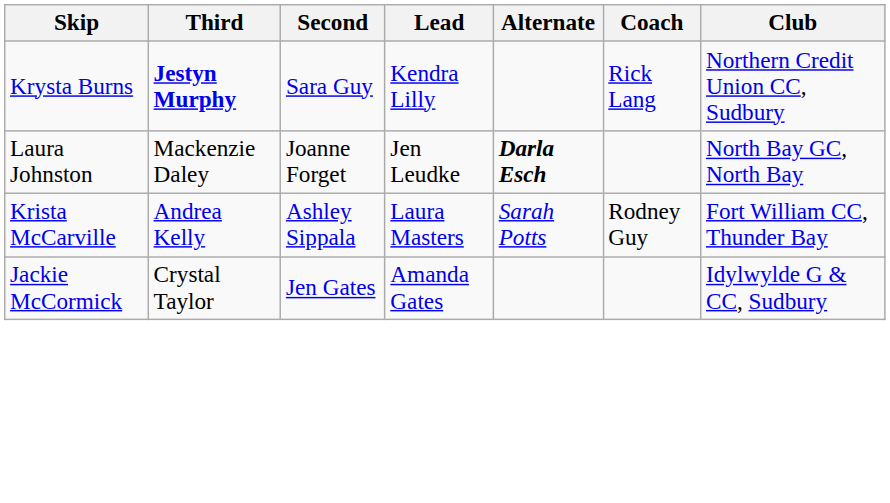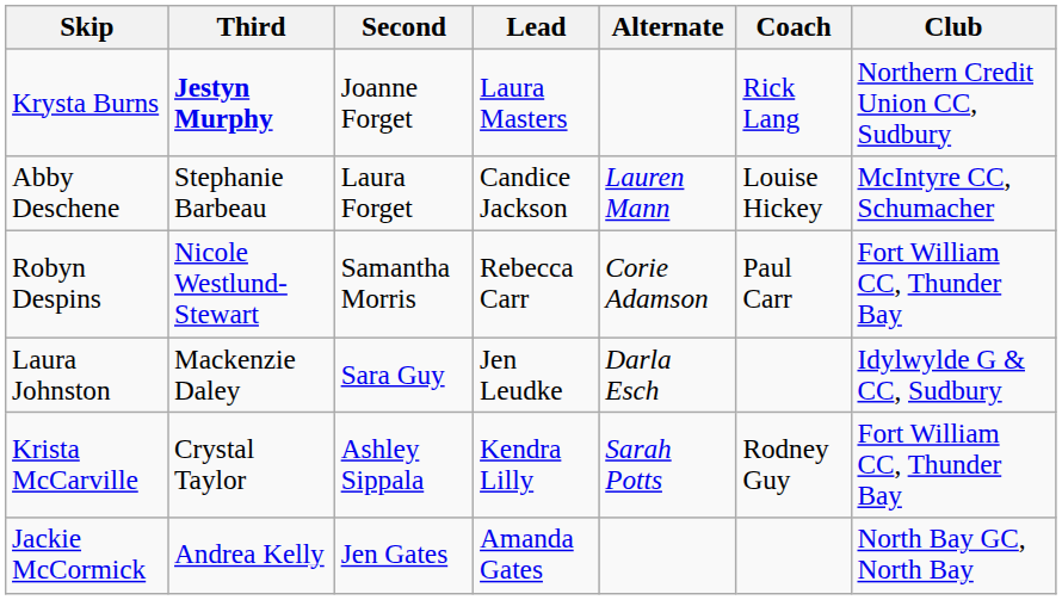Krysta Burns | Second: Sara Guy -> Joanne Forget
Krysta Burns | Lead: Kendra Lilly -> Laura Masters
+ row: Abby Deschene | Stephanie Barbeau | Laura Forget | Candice Jackson | Lauren Mann | Louise Hickey | McIntyre CC, Schumacher
+ row: Robyn Despins | Nicole Westlund-Stewart | Samantha Morris | Rebecca Carr | Corie Adamson | Paul Carr | Fort William CC, Thunder Bay
Laura Johnston | Second: Joanne Forget -> Sara Guy
Laura Johnston | Alternate: bold -> normal
Laura Johnston | Club: North Bay GC, North Bay -> Idylwylde G & CC, Sudbury
Krista McCarville | Third: Andrea Kelly -> Crystal Taylor
Krista McCarville | Lead: Laura Masters -> Kendra Lilly
Jackie McCormick | Third: Crystal Taylor -> Andrea Kelly
Jackie McCormick | Club: Idylwylde G & CC, Sudbury -> North Bay GC, North Bay
